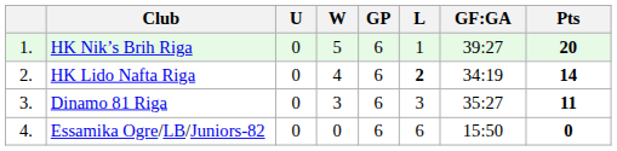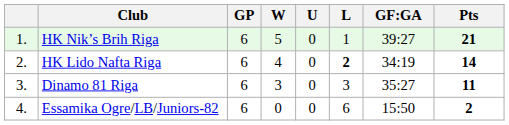columns swapped: GP <-> U
HK Nik’s Brih Riga | Pts: 20 -> 21
Essamika Ogre/LB/Juniors-82 | Pts: 0 -> 2
